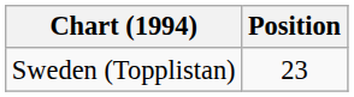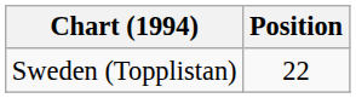Sweden (Topplistan) | Position: 23 -> 22
